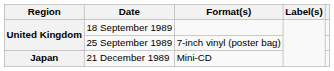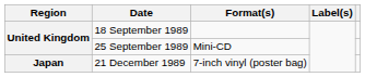25 September 1989 | Format(s): 7-inch vinyl (poster bag) -> Mini-CD
21 December 1989 | Format(s): Mini-CD -> 7-inch vinyl (poster bag)
